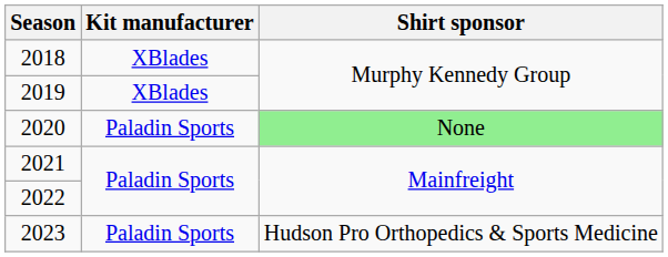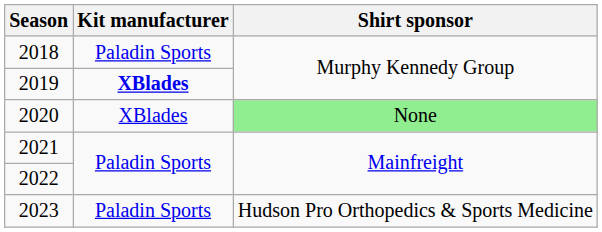2018 | Kit manufacturer: XBlades -> Paladin Sports
2019 | Kit manufacturer: normal -> bold
2020 | Kit manufacturer: Paladin Sports -> XBlades
